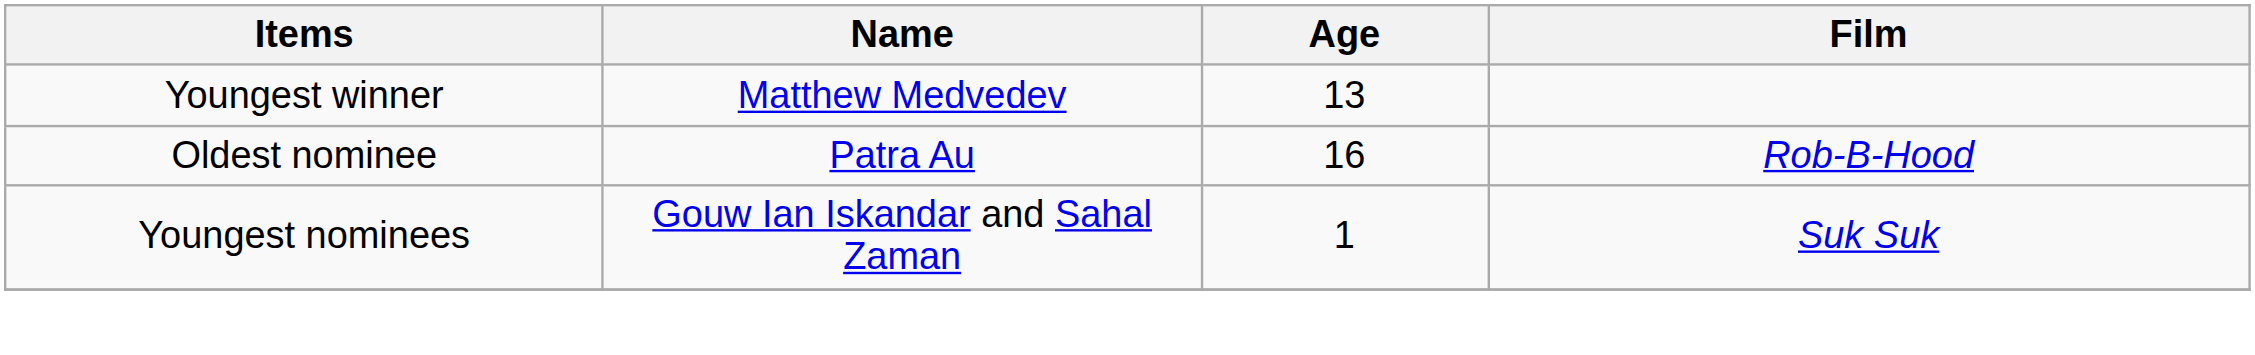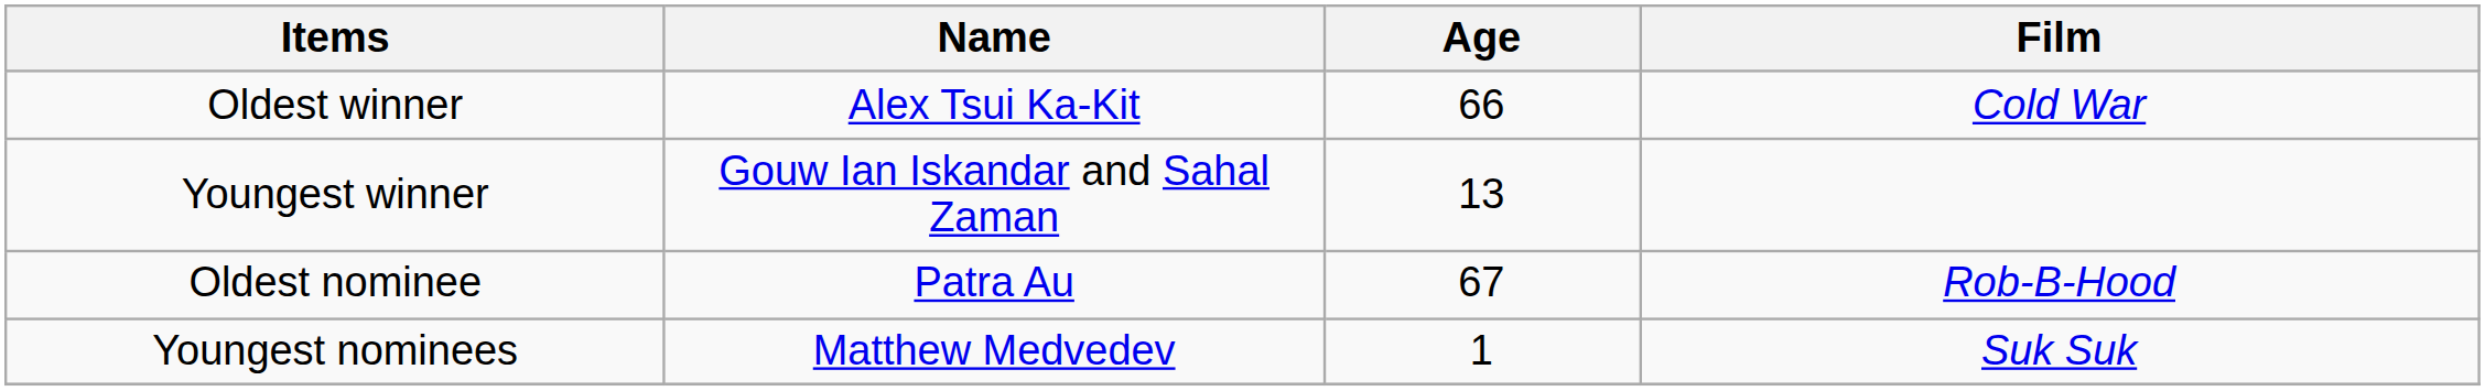+ row: Oldest winner | Alex Tsui Ka-Kit | 66 | Cold War
Youngest winner | Name: Matthew Medvedev -> Gouw Ian Iskandar and Sahal Zaman
Oldest nominee | Age: 16 -> 67
Youngest nominees | Name: Gouw Ian Iskandar and Sahal Zaman -> Matthew Medvedev
